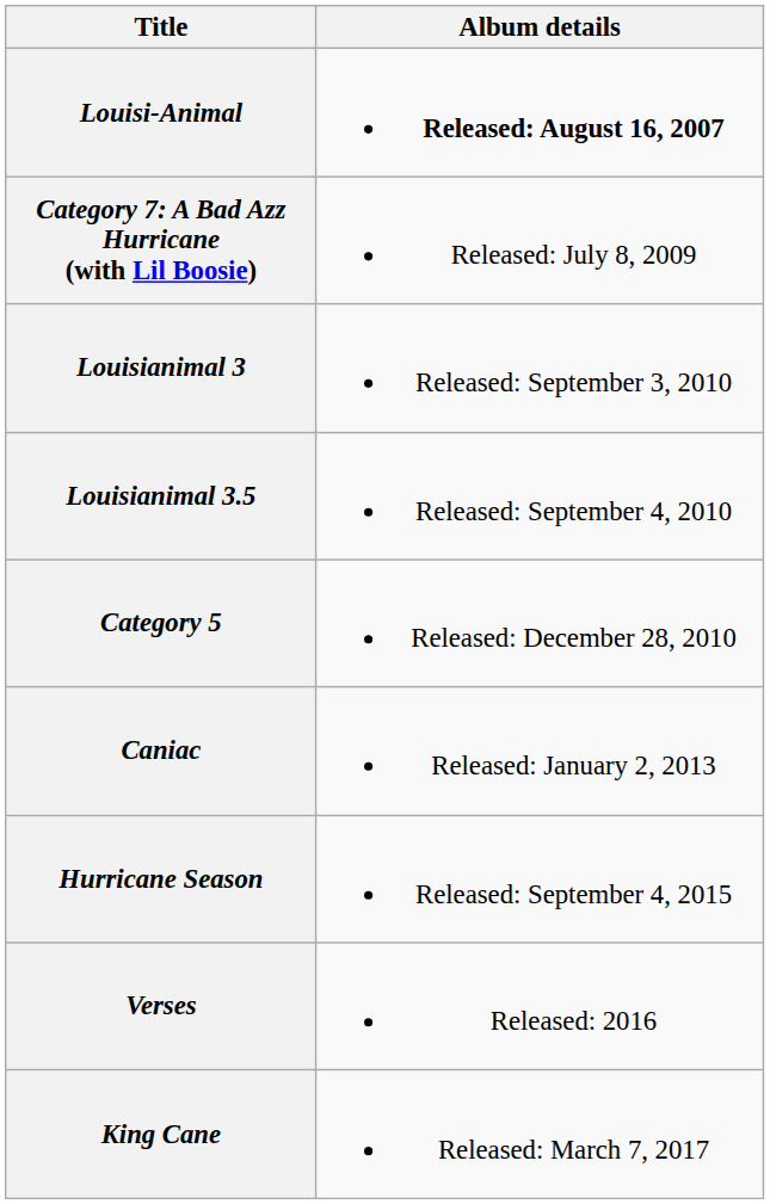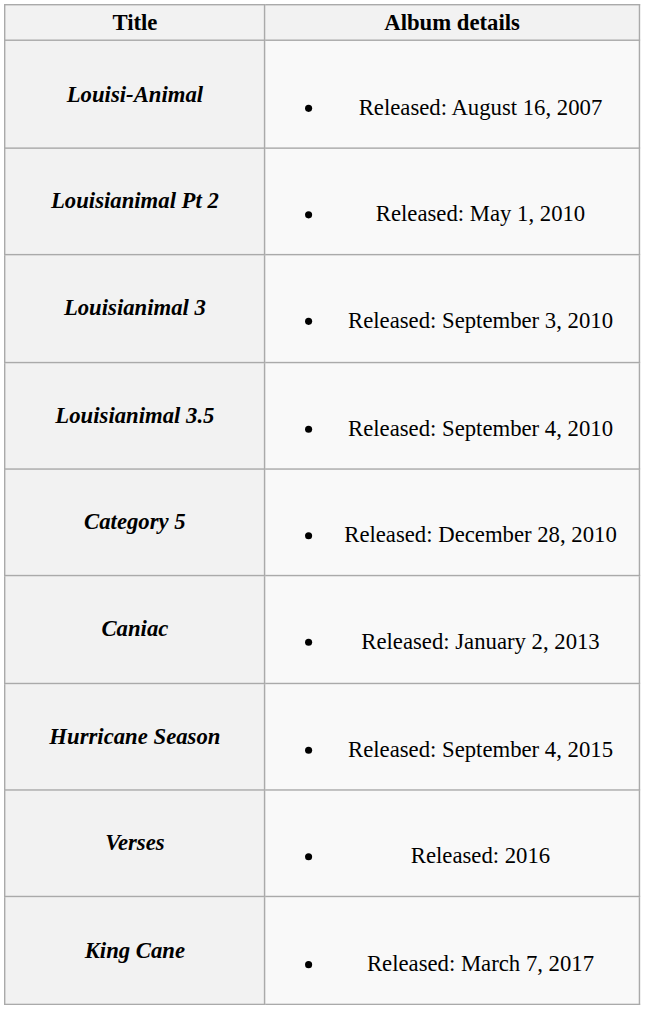Louisi-Animal | Album details: bold -> normal
- row: Category 7: A Bad Azz Hurricane (with Lil Boosie) | Released: July 8, 2009
+ row: Louisianimal Pt 2 | Released: May 1, 2010
